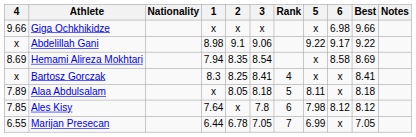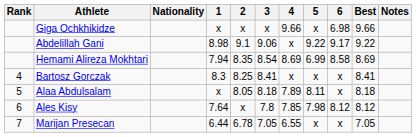columns swapped: Rank <-> 4
Hemami Alireza Mokhtari | 5: x -> 6.99
Marijan Presecan | 5: 6.99 -> x
